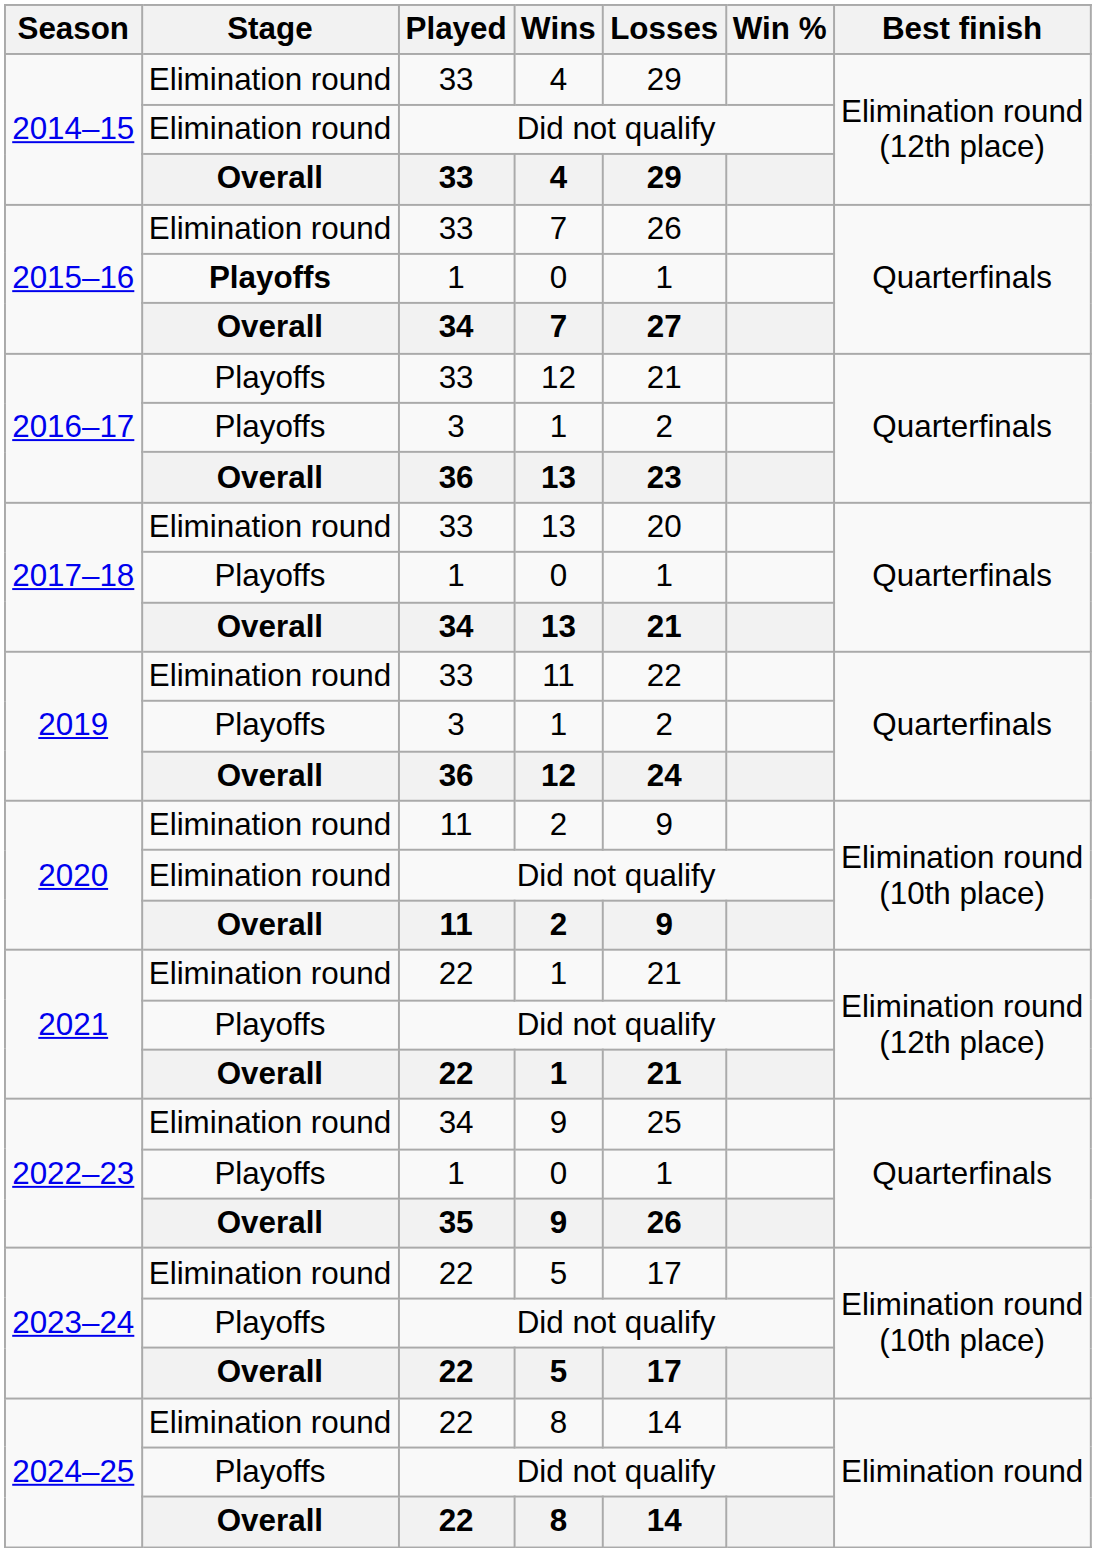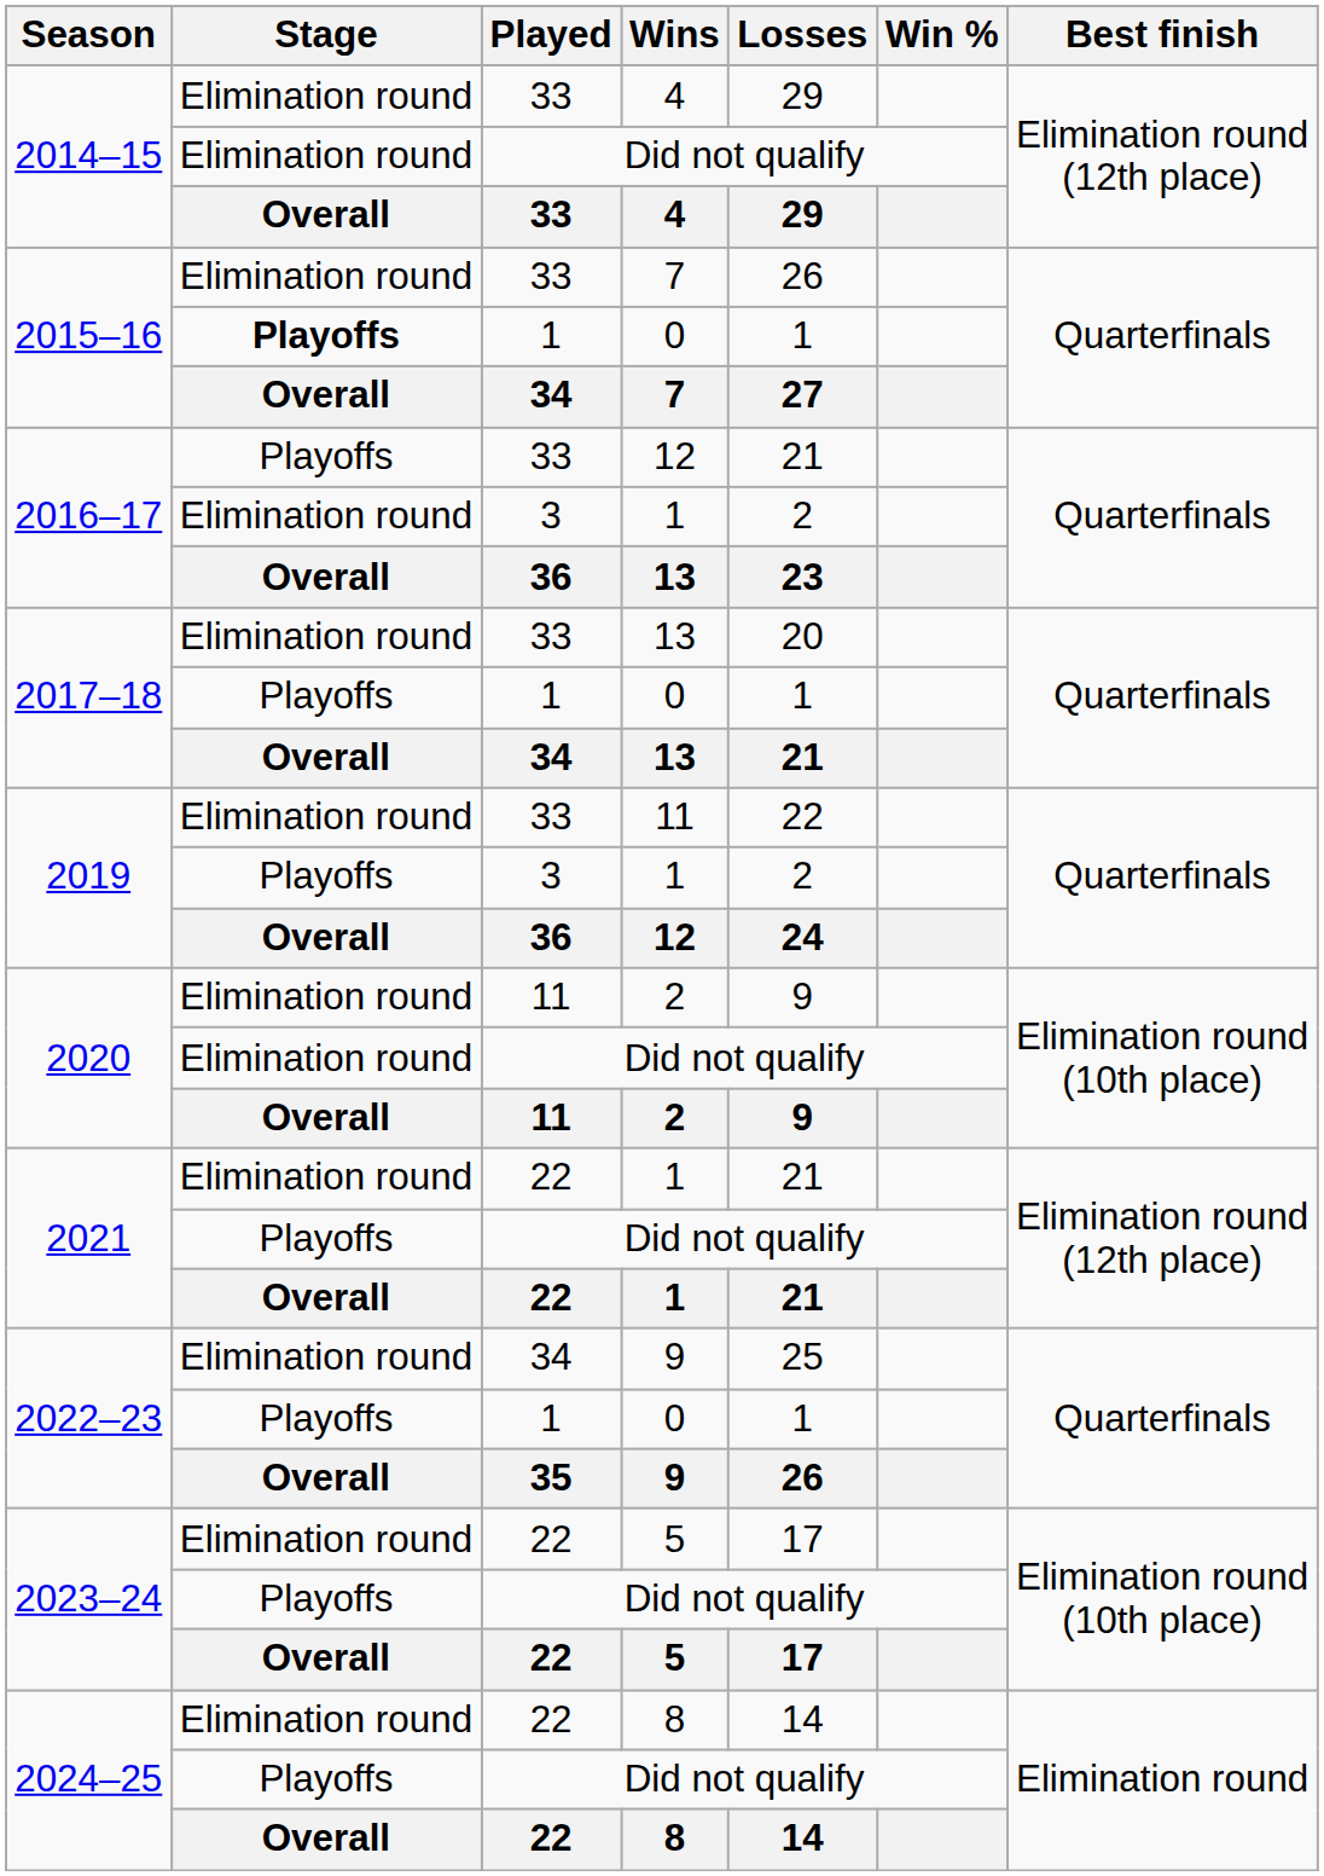2016–17 / 1 | Stage: Playoffs -> Elimination round
